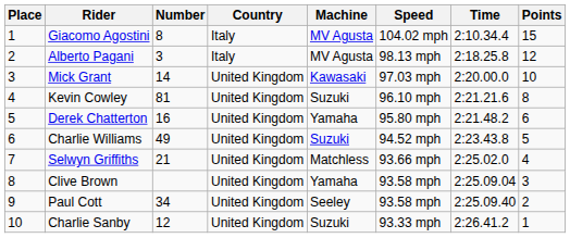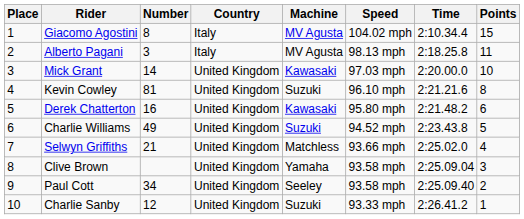Alberto Pagani | Points: 12 -> 11
Derek Chatterton | Machine: Yamaha -> Kawasaki
